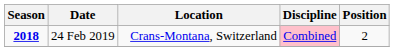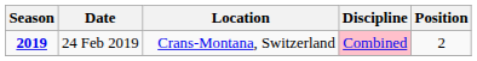24 Feb 2019 | Season: 2018 -> 2019
